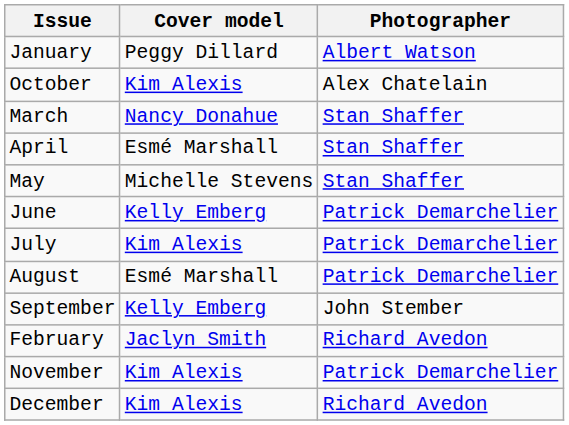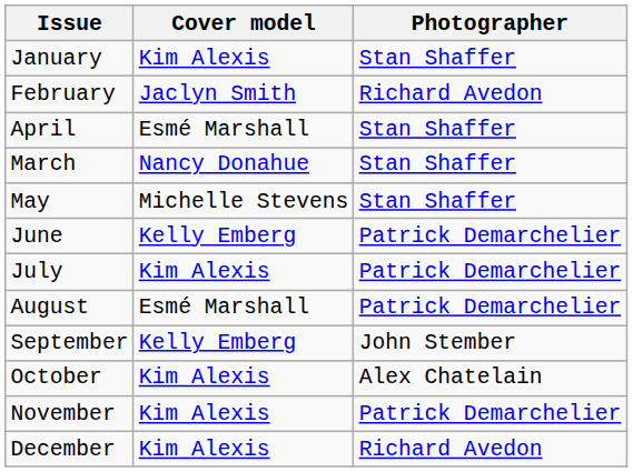January | Cover model: Peggy Dillard -> Kim Alexis
January | Photographer: Albert Watson -> Stan Shaffer
rows swapped: February <-> October
rows swapped: March <-> April
